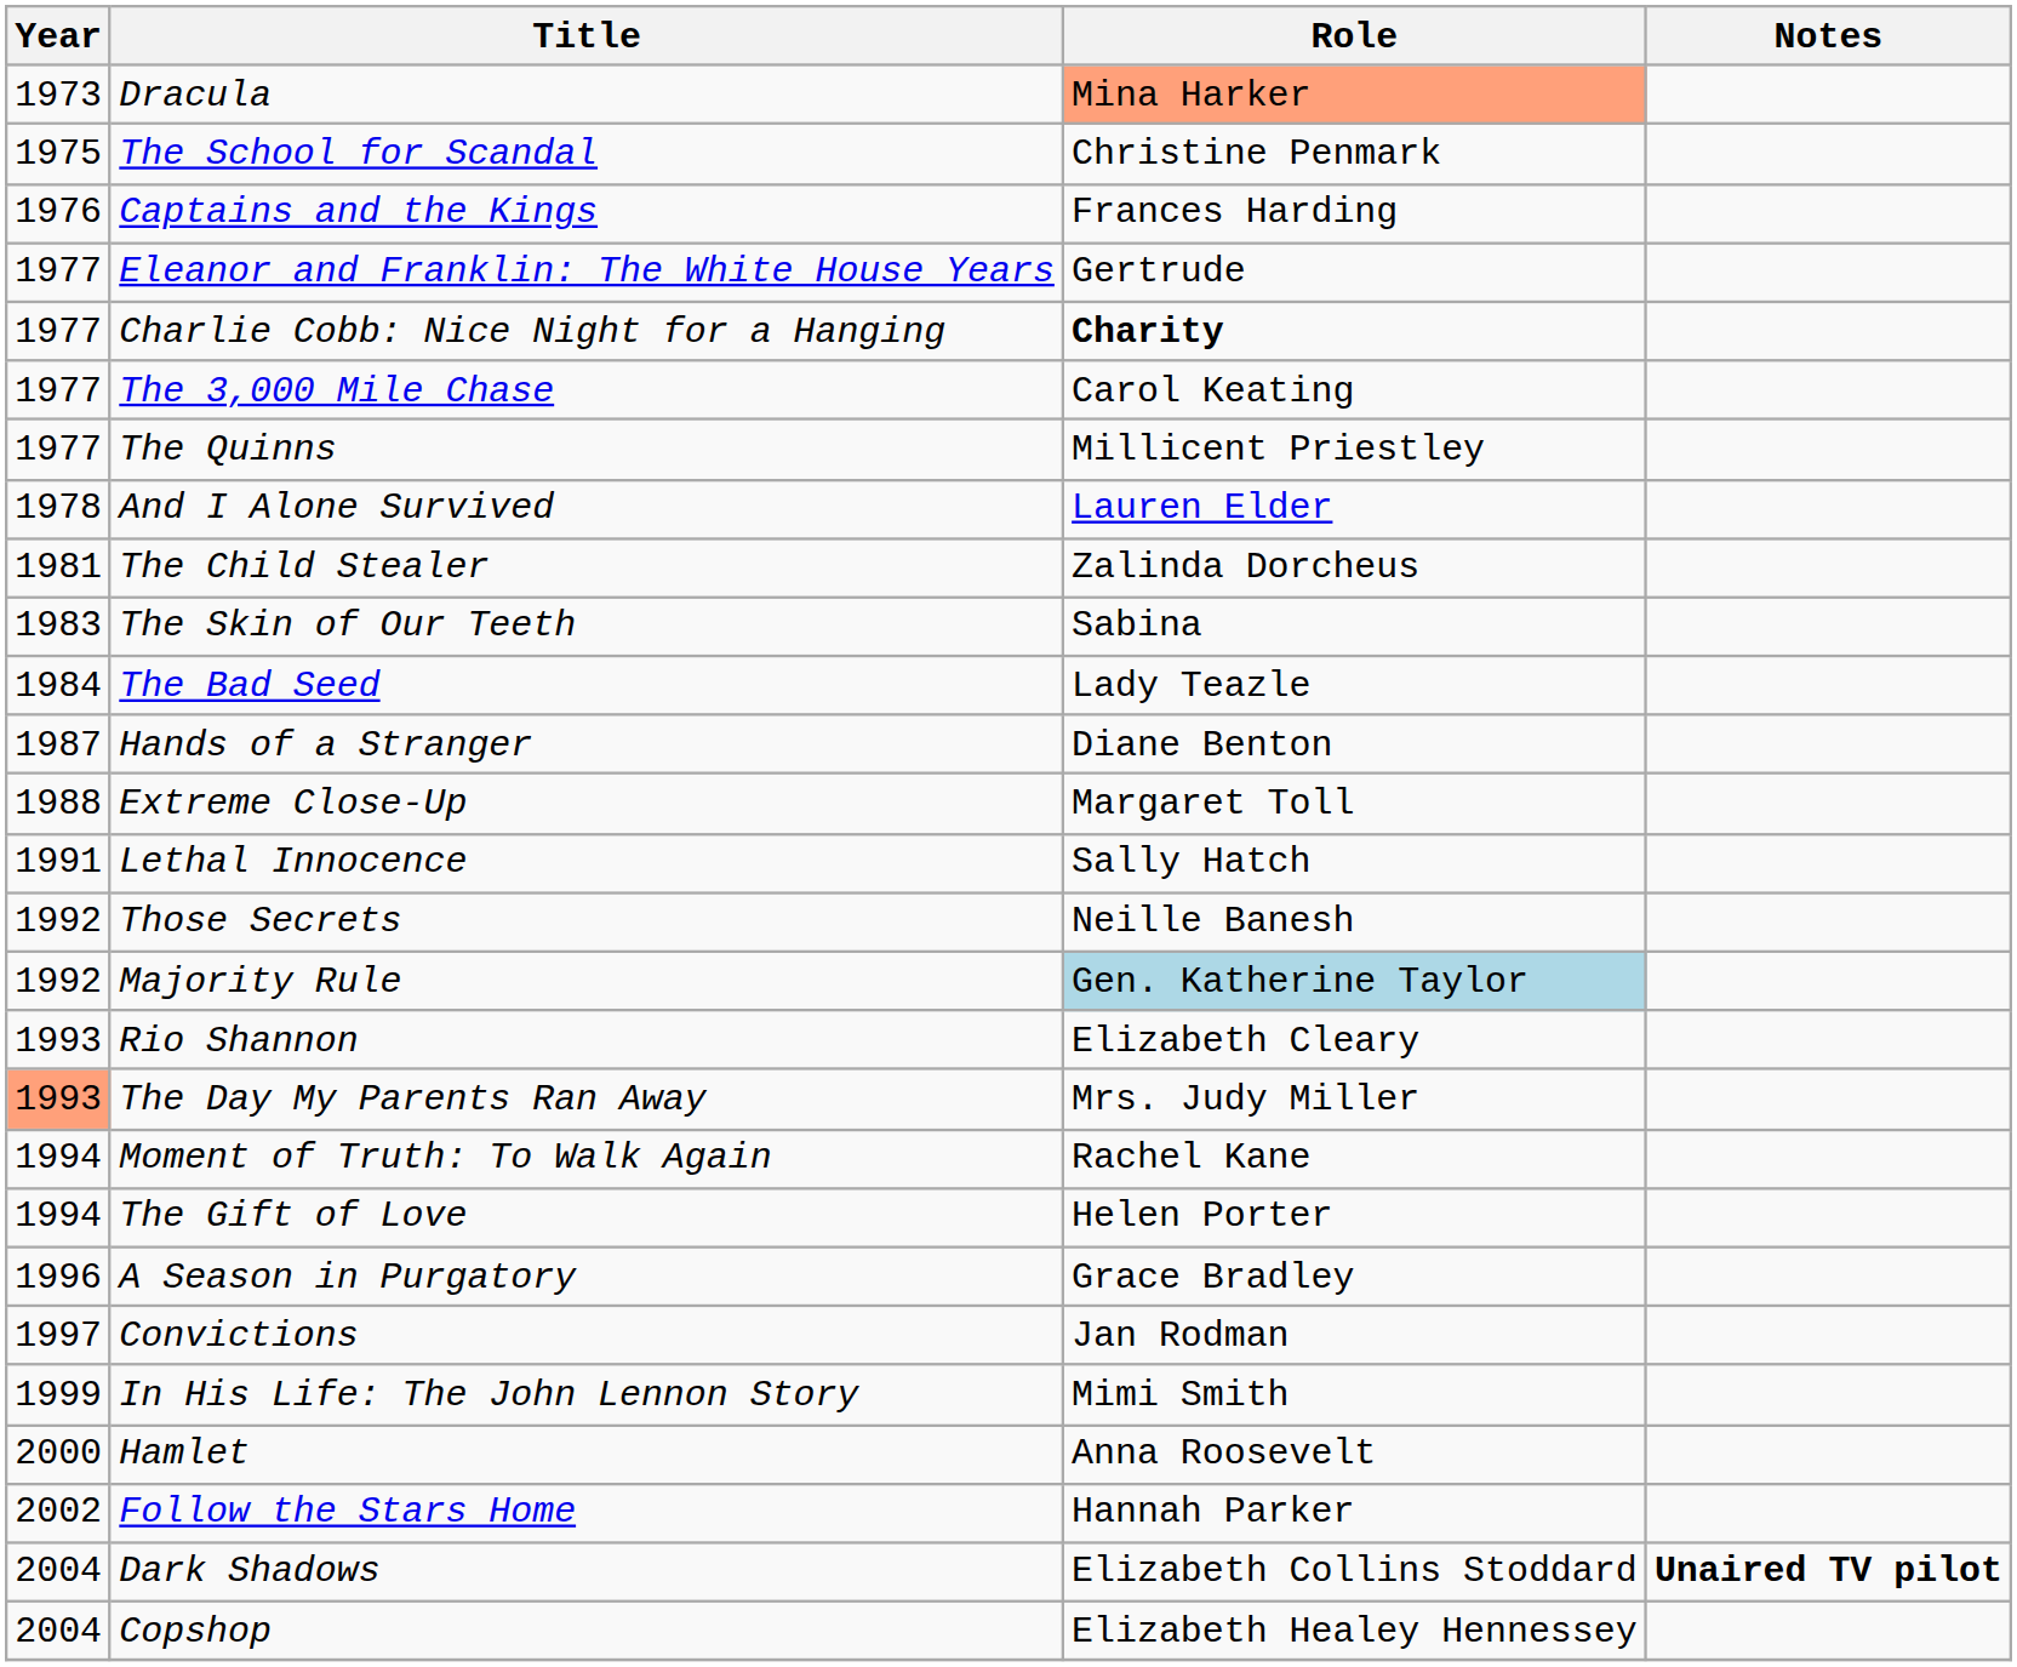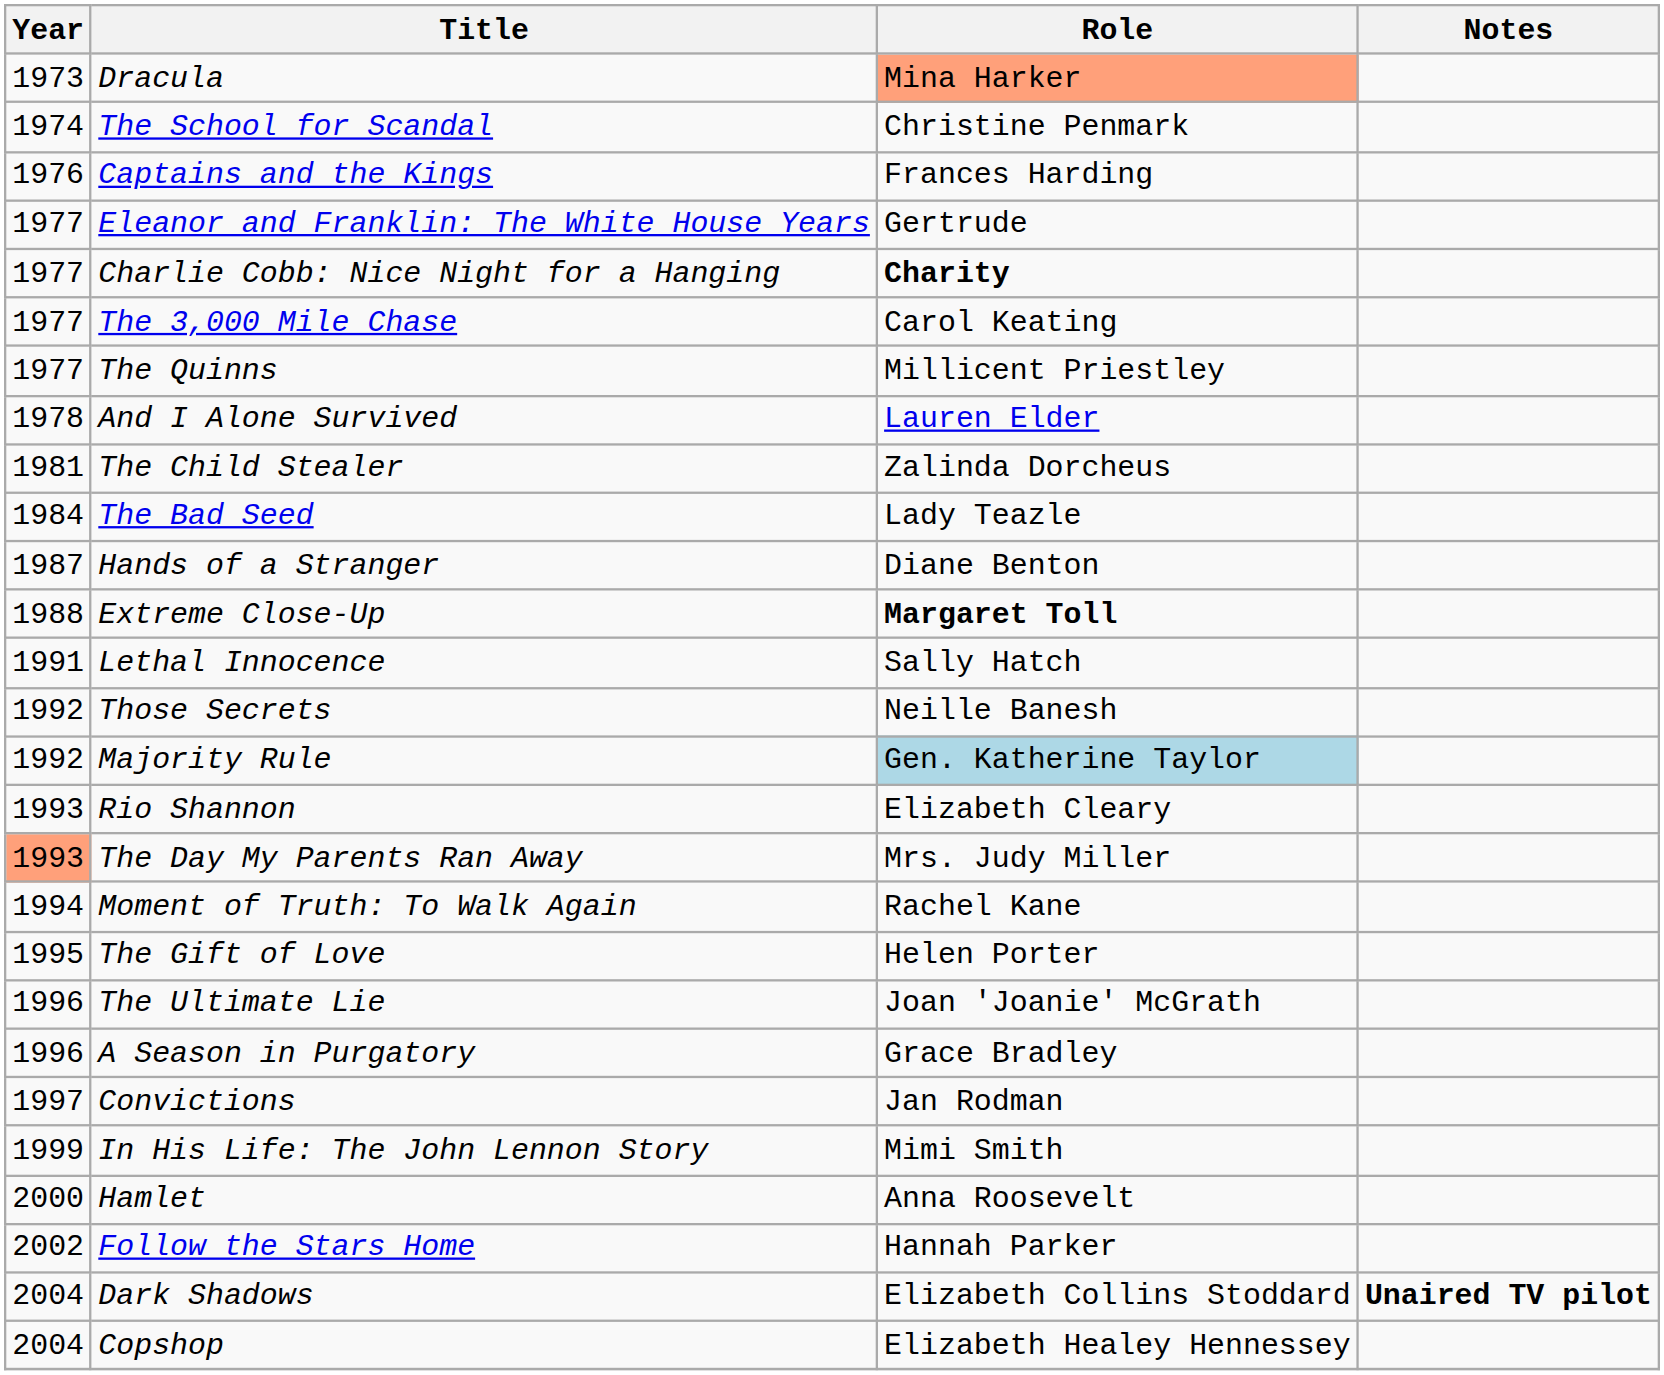The School for Scandal | Year: 1975 -> 1974
- row: 1983 | The Skin of Our Teeth | Sabina
Extreme Close-Up | Role: normal -> bold
The Gift of Love | Year: 1994 -> 1995
+ row: 1996 | The Ultimate Lie | Joan 'Joanie' McGrath
